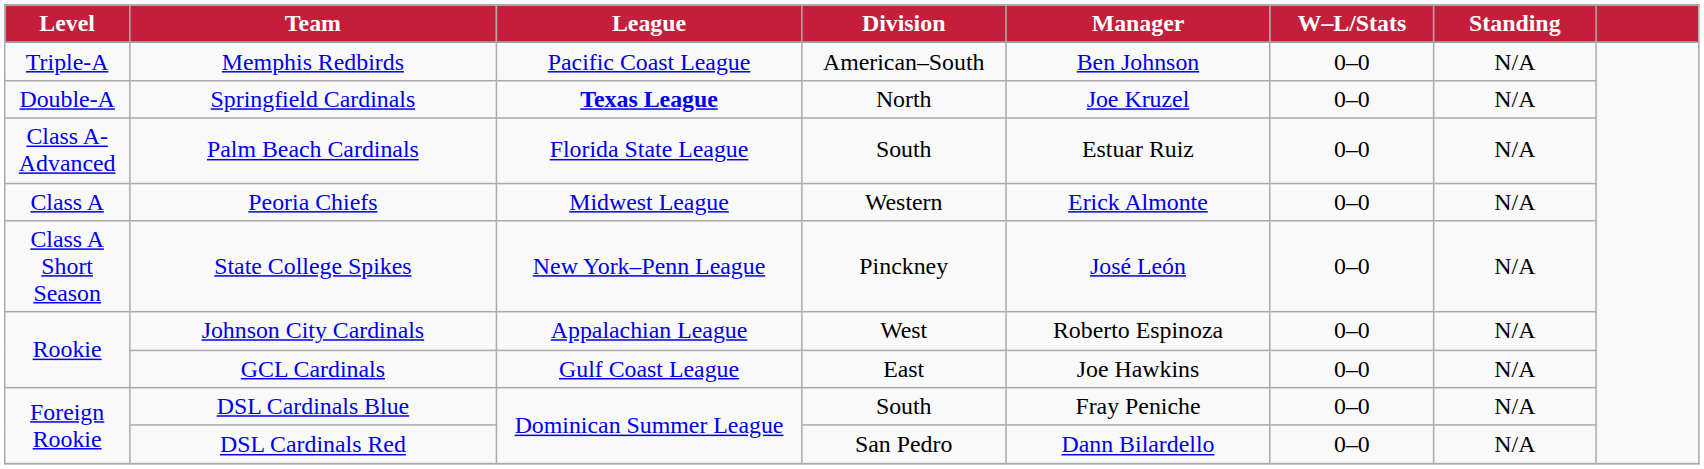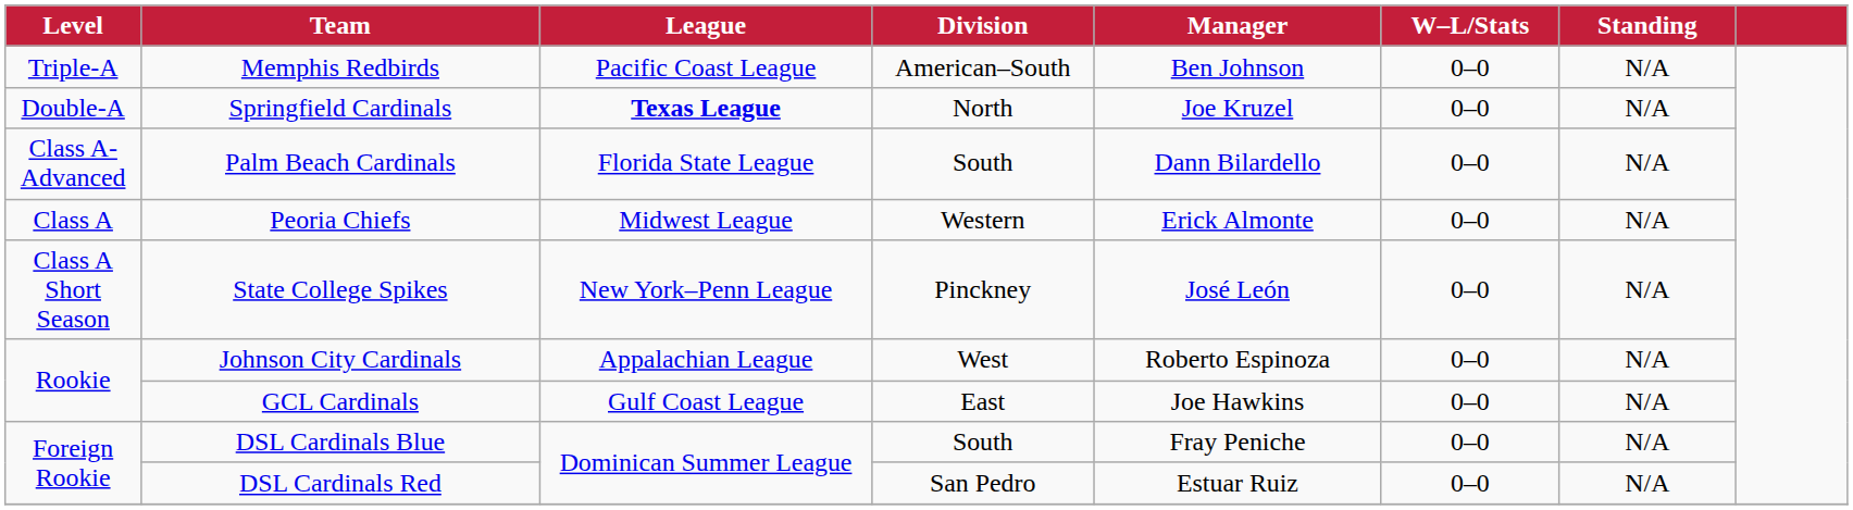Palm Beach Cardinals | Manager: Estuar Ruiz -> Dann Bilardello
DSL Cardinals Red | Manager: Dann Bilardello -> Estuar Ruiz
